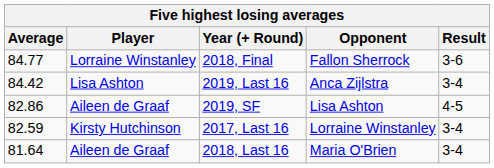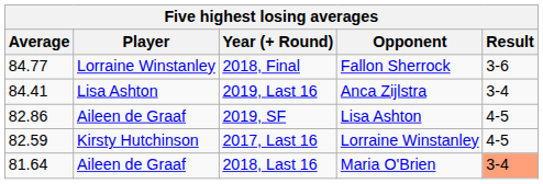2019, Last 16 | Average: 84.42 -> 84.41
2017, Last 16 | Result: 3-4 -> 4-5
2018, Last 16 | Result: no background -> lightsalmon background
